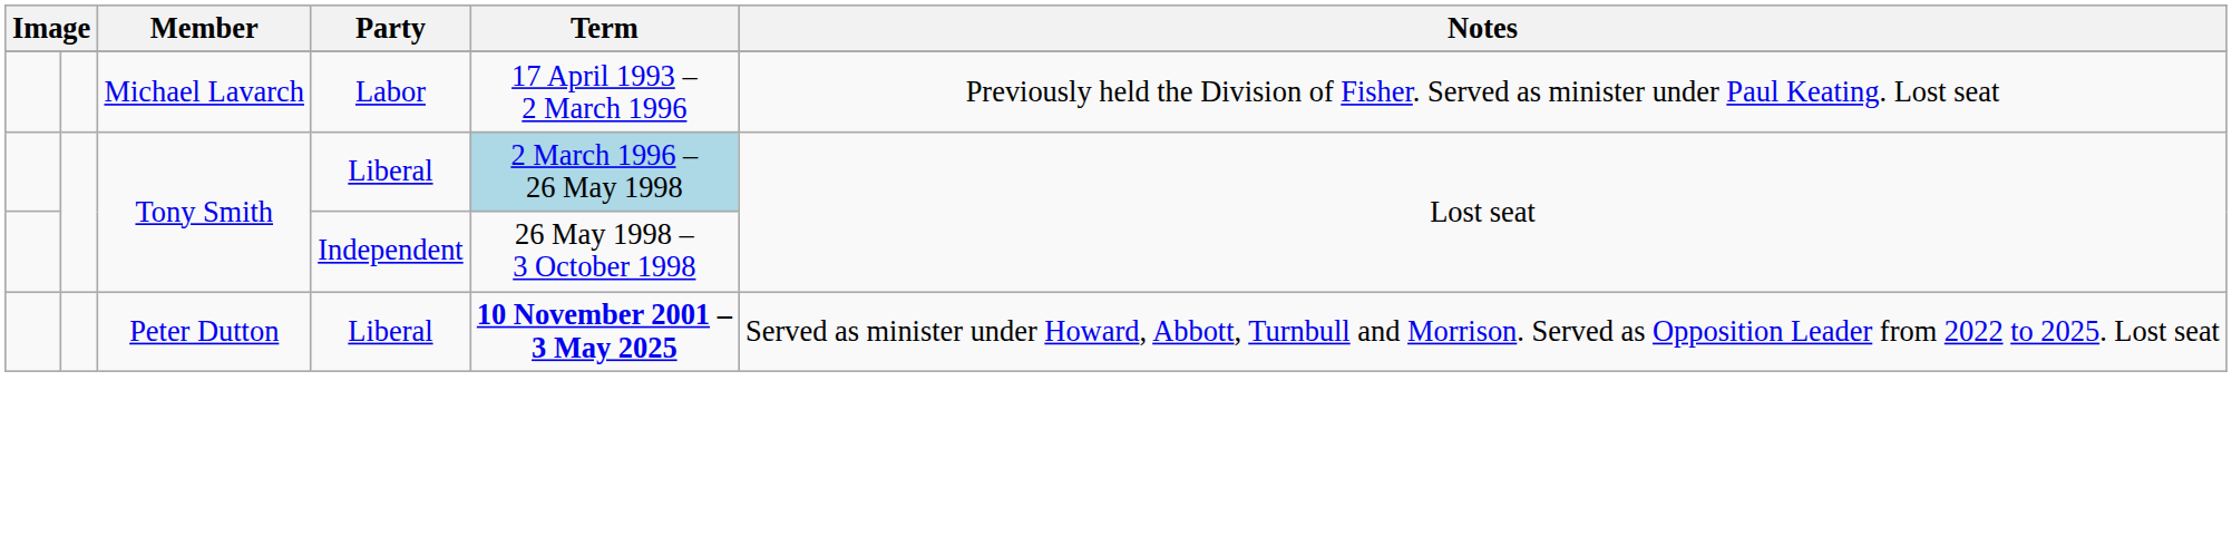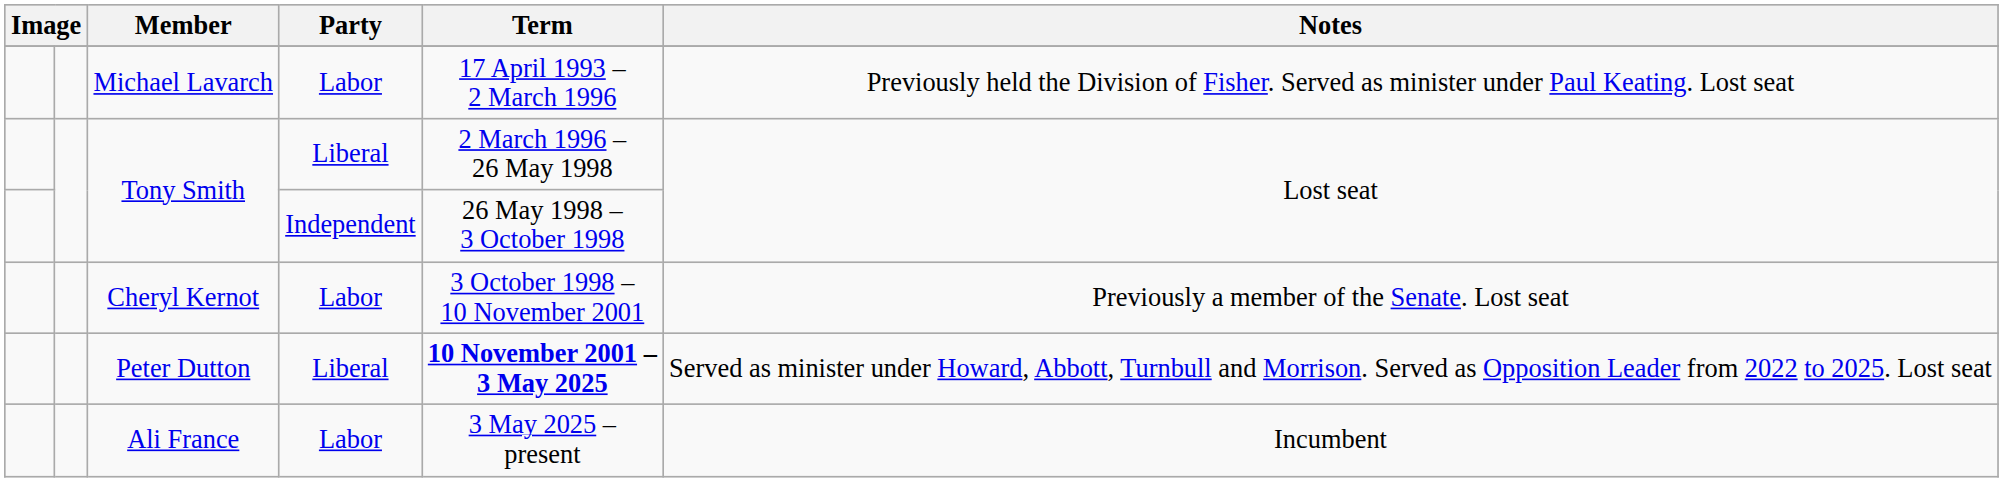Tony Smith / Liberal | Term: lightblue background -> no background
+ row: Cheryl Kernot | Labor | 3 October 1998 – 10 November 2001 | Previously a member of the Senate. Lost seat
+ row: Ali France | Labor | 3 May 2025 – present | Incumbent
